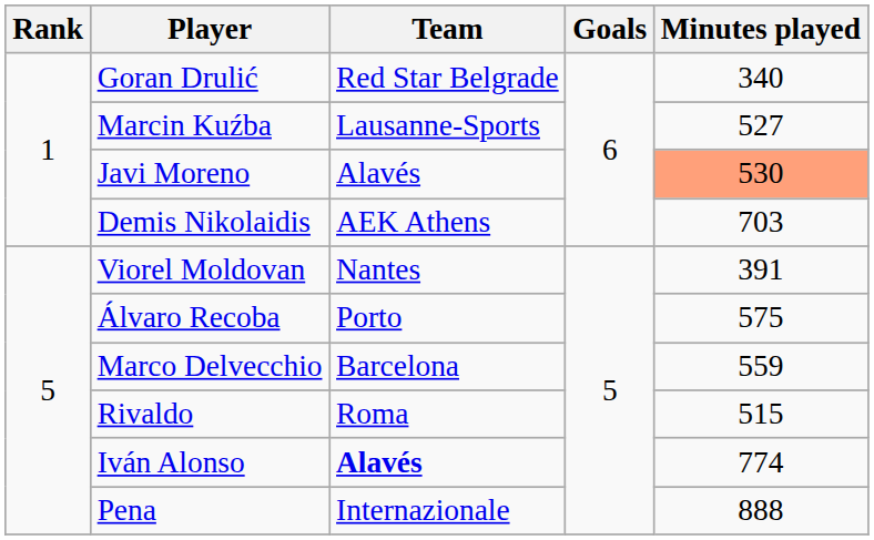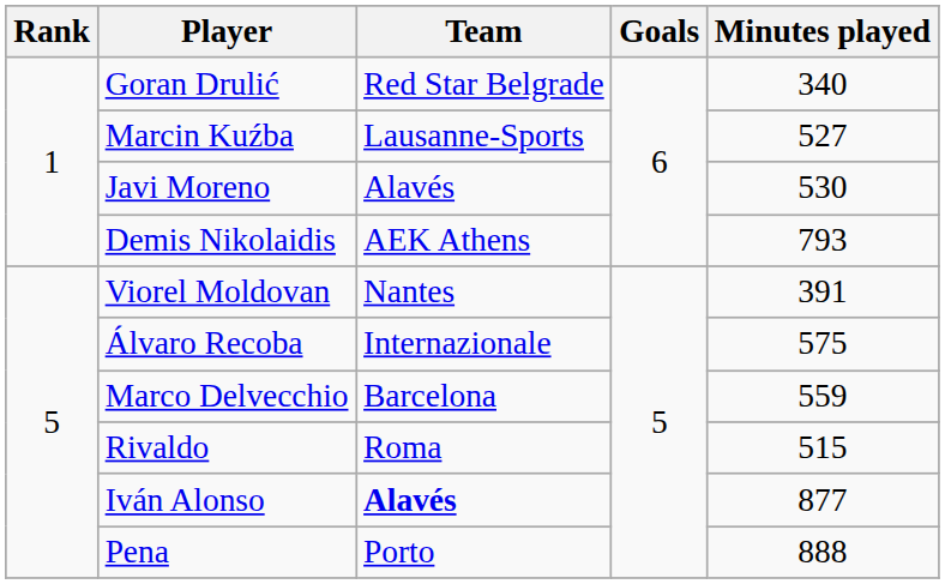Javi Moreno | Minutes played: lightsalmon background -> no background
Demis Nikolaidis | Minutes played: 703 -> 793
Álvaro Recoba | Team: Porto -> Internazionale
Iván Alonso | Minutes played: 774 -> 877
Pena | Team: Internazionale -> Porto
